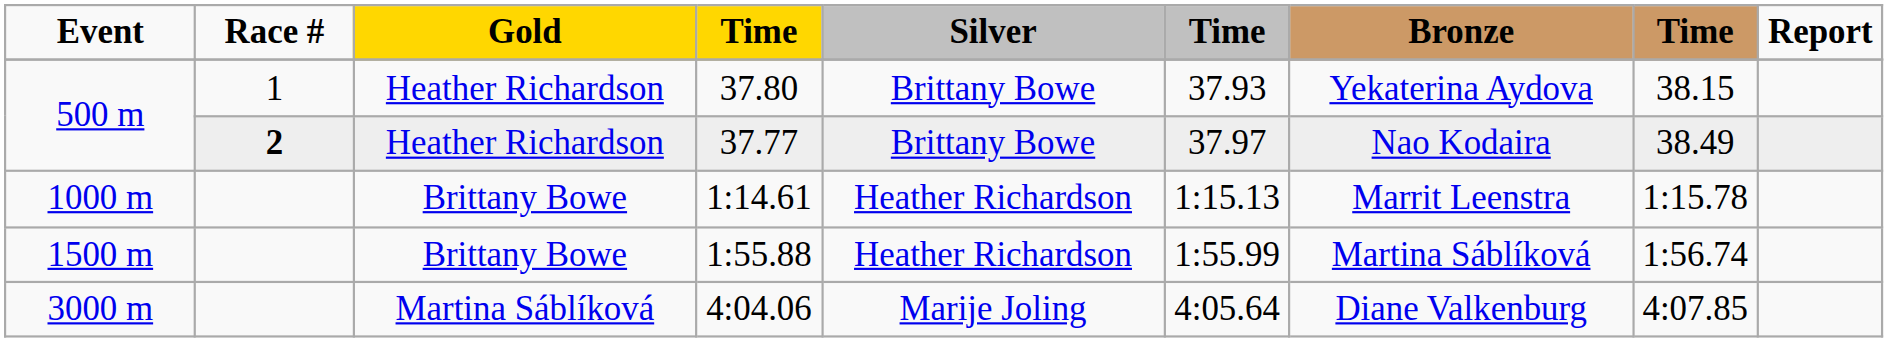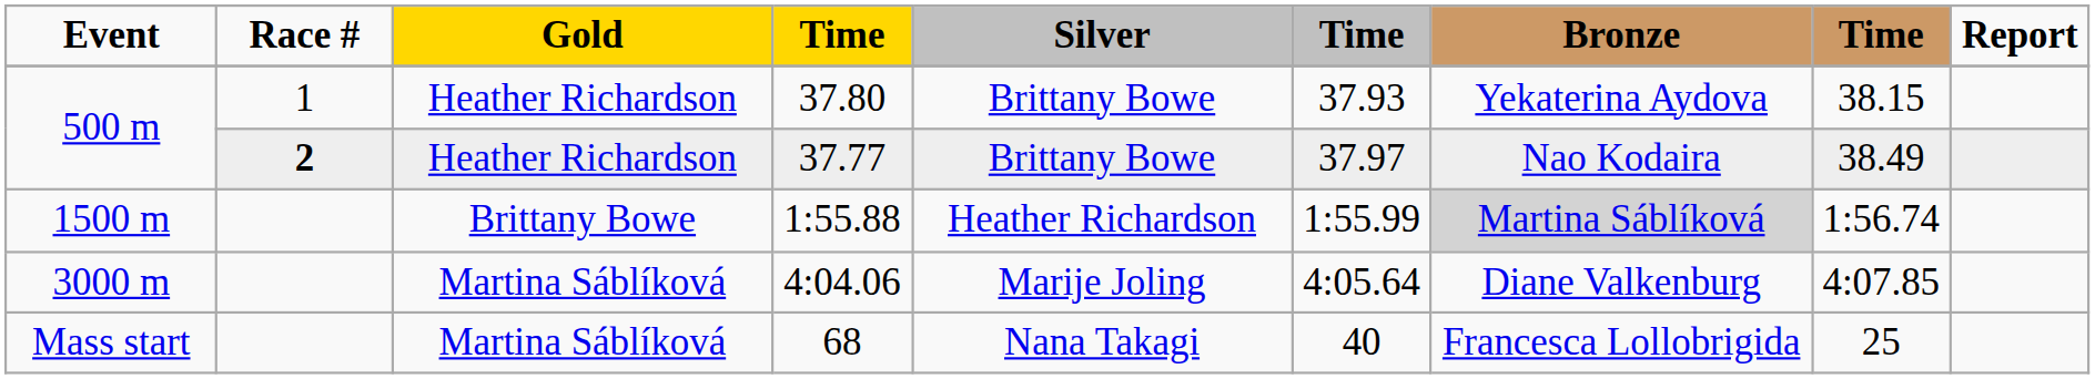- row: 1000 m | Brittany Bowe | 1:14.61 | Heather Richardson | 1:15.13 | Marrit Leenstra | 1:15.78
1:55.88 | Bronze: no background -> lightgrey background
+ row: Mass start | Martina Sáblíková | 68 | Nana Takagi | 40 | Francesca Lollobrigida | 25
